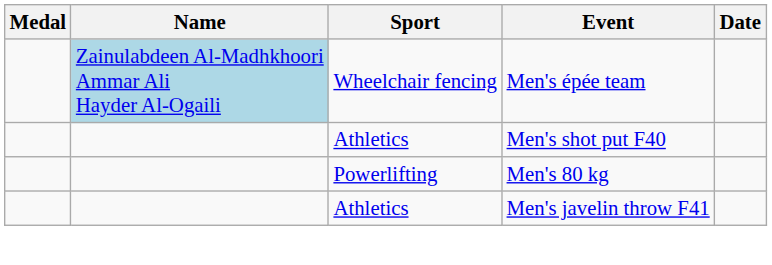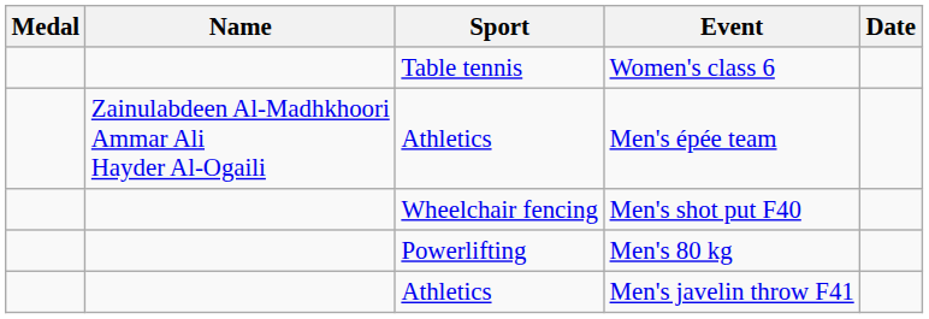+ row: Table tennis | Women's class 6
Men's épée team | Name: lightblue background -> no background
Men's épée team | Sport: Wheelchair fencing -> Athletics
Men's shot put F40 | Sport: Athletics -> Wheelchair fencing
